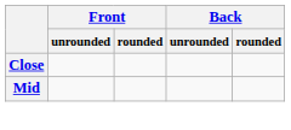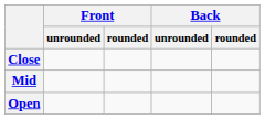+ row: Open
